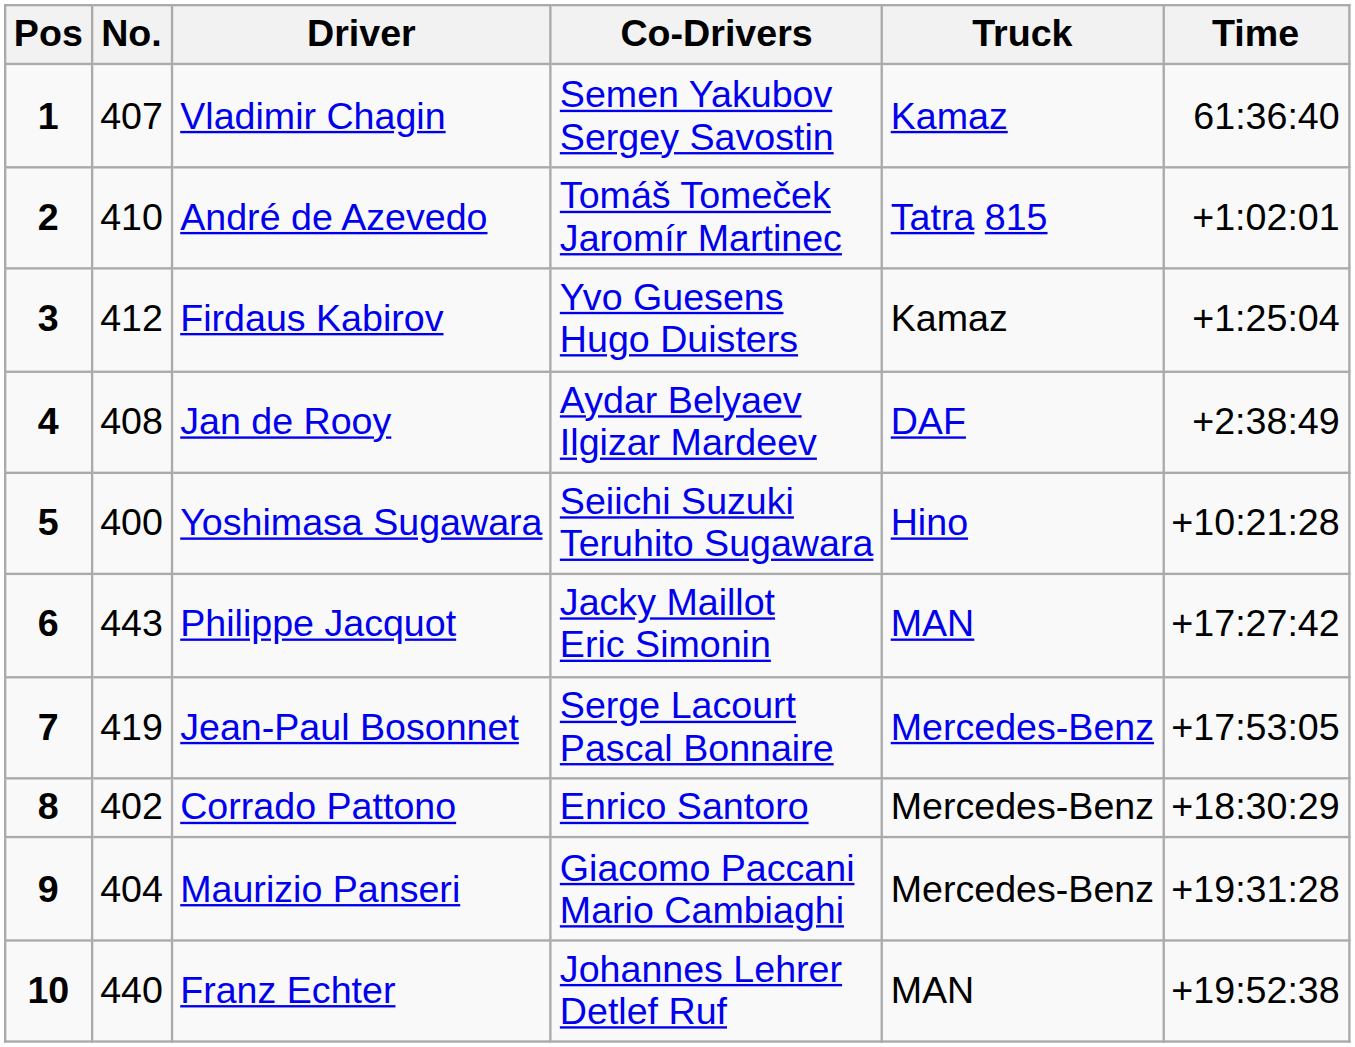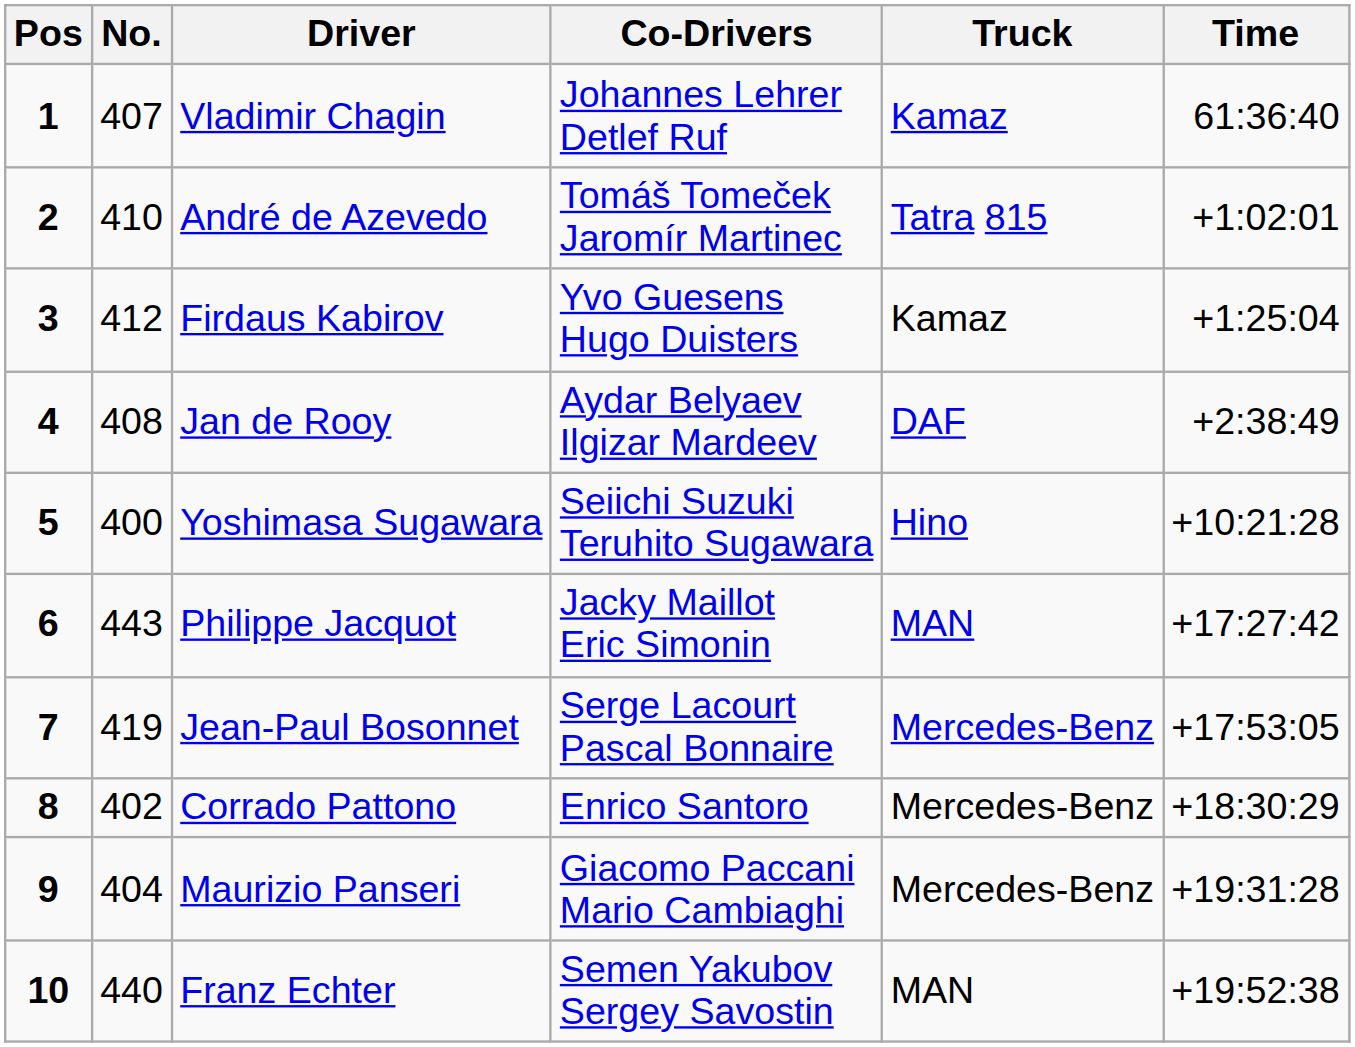Vladimir Chagin | Co-Drivers: Semen Yakubov Sergey Savostin -> Johannes Lehrer Detlef Ruf
Franz Echter | Co-Drivers: Johannes Lehrer Detlef Ruf -> Semen Yakubov Sergey Savostin
